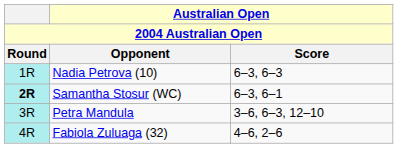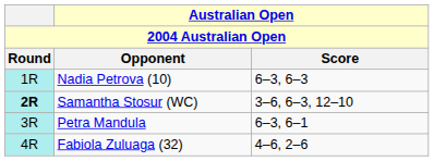Samantha Stosur (WC) | Australian Open / Score: 6–3, 6–1 -> 3–6, 6–3, 12–10
Petra Mandula | Australian Open / Score: 3–6, 6–3, 12–10 -> 6–3, 6–1
